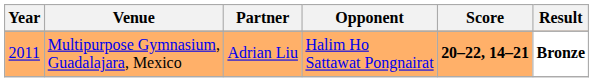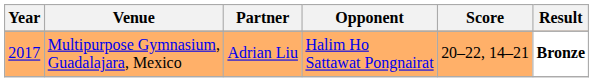Multipurpose Gymnasium, Guadalajara, Mexico | Year: 2011 -> 2017
Multipurpose Gymnasium, Guadalajara, Mexico | Score: bold -> normal
